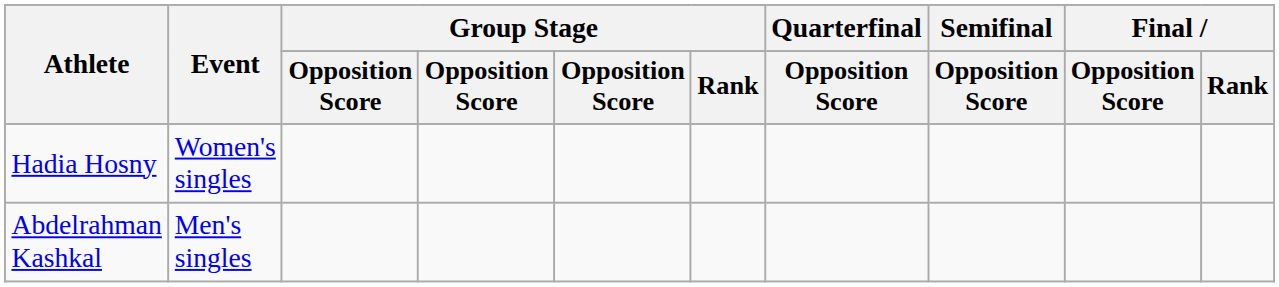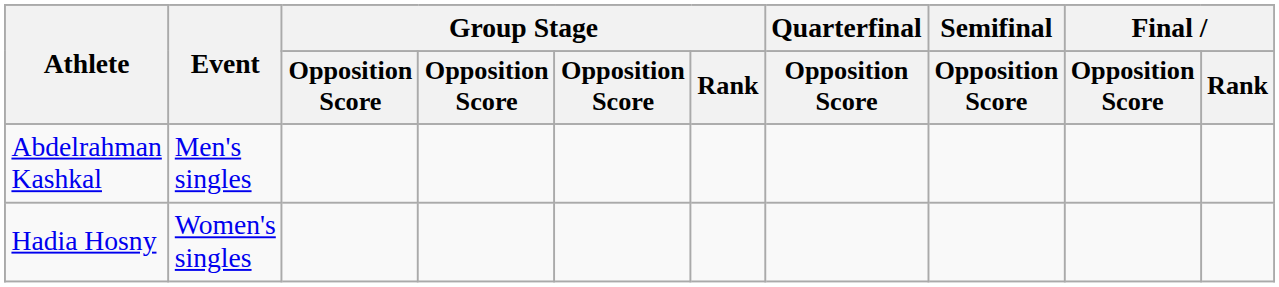rows swapped: Abdelrahman Kashkal <-> Hadia Hosny
